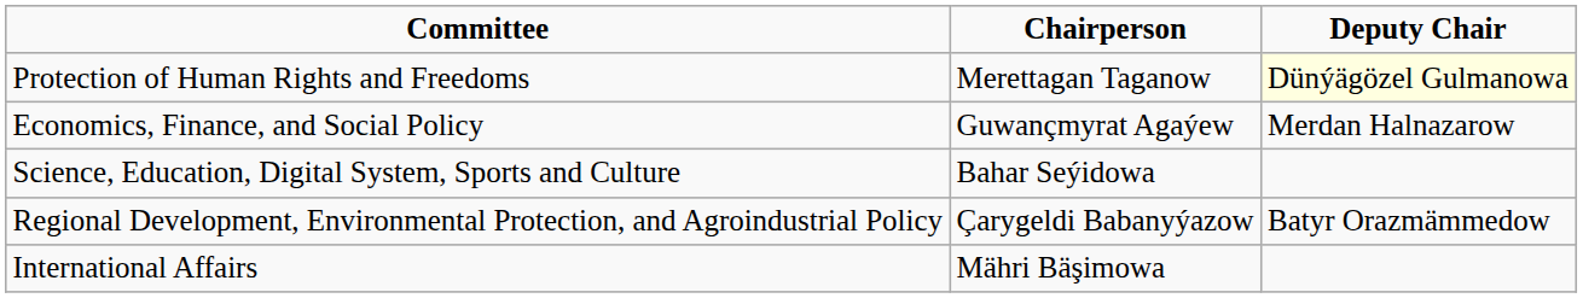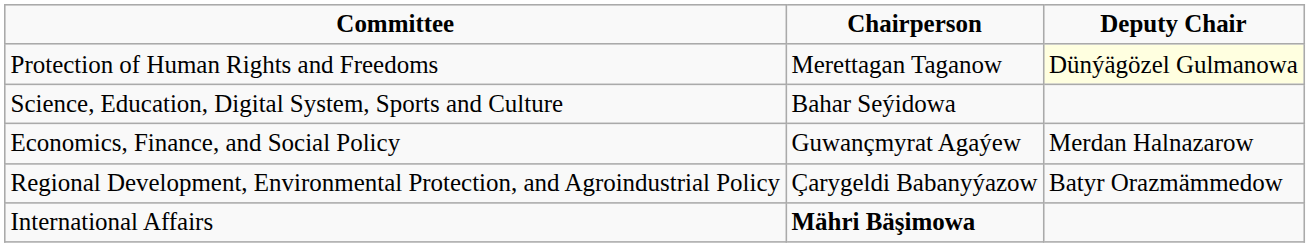rows swapped: Economics, Finance, and Social Policy <-> Science, Education, Digital System, Sports and Culture
International Affairs | Chairperson: normal -> bold
